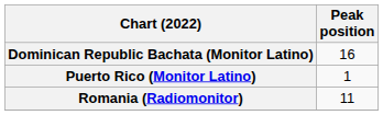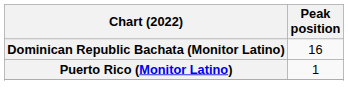- row: Romania (Radiomonitor) | 11
